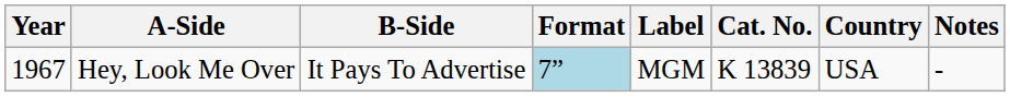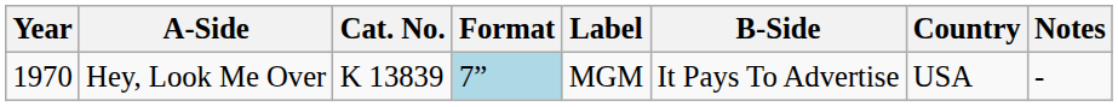columns swapped: B-Side <-> Cat. No.
Hey, Look Me Over | Year: 1967 -> 1970
